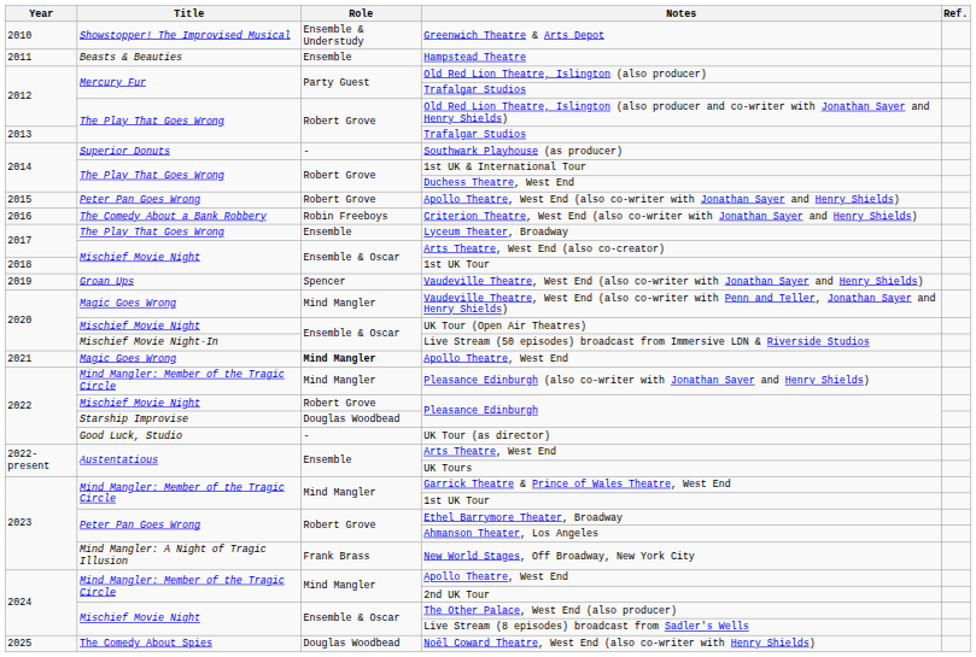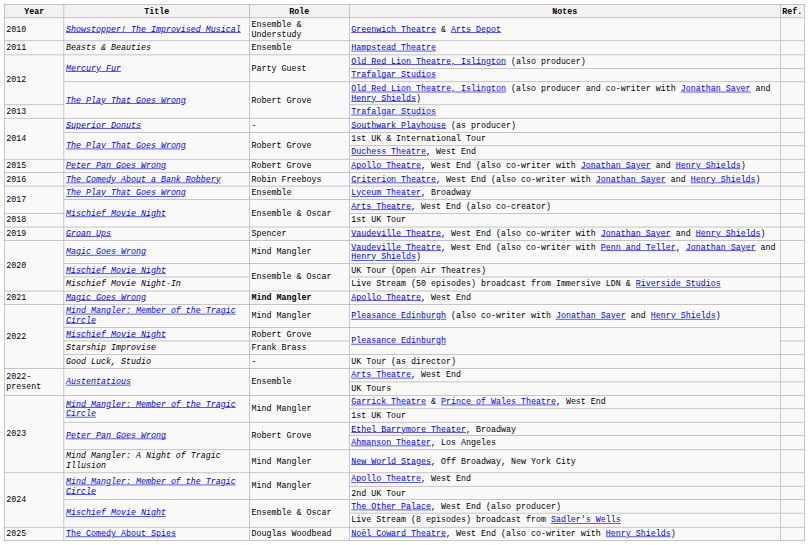Starship Improvise / Pleasance Edinburgh | Role: Douglas Woodbead -> Frank Brass
New World Stages, Off Broadway, New York City | Role: Frank Brass -> Mind Mangler
